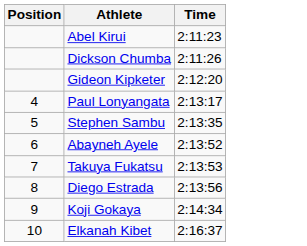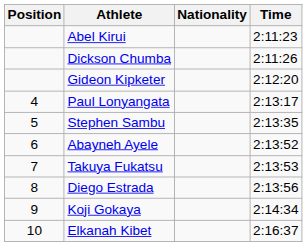+ column: Nationality
